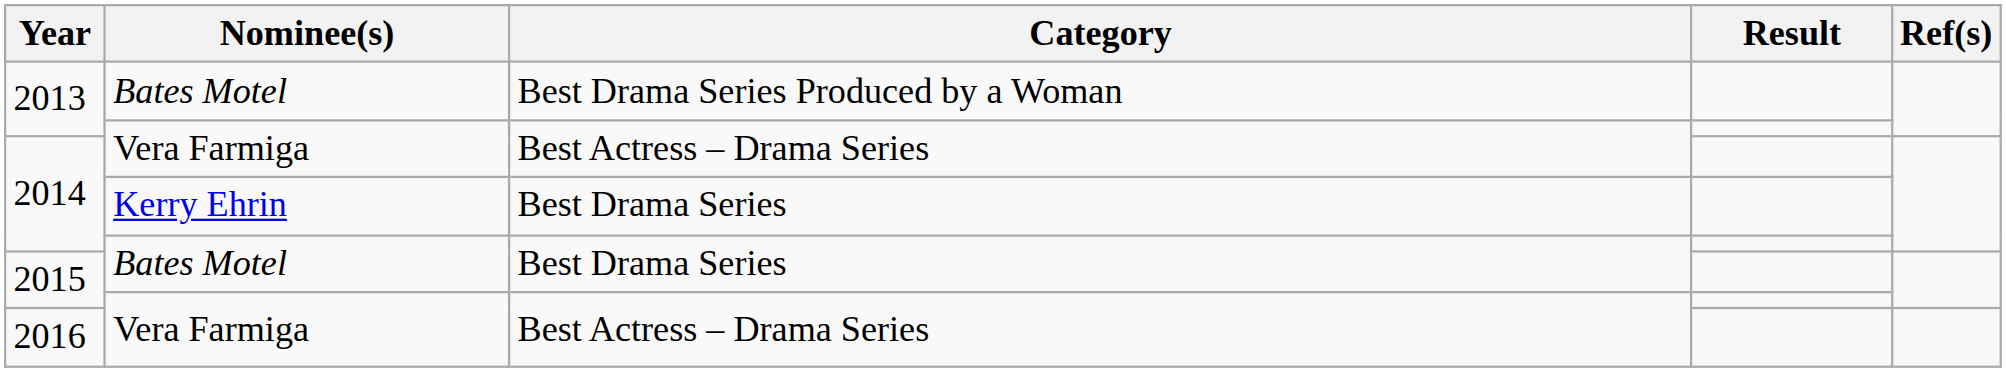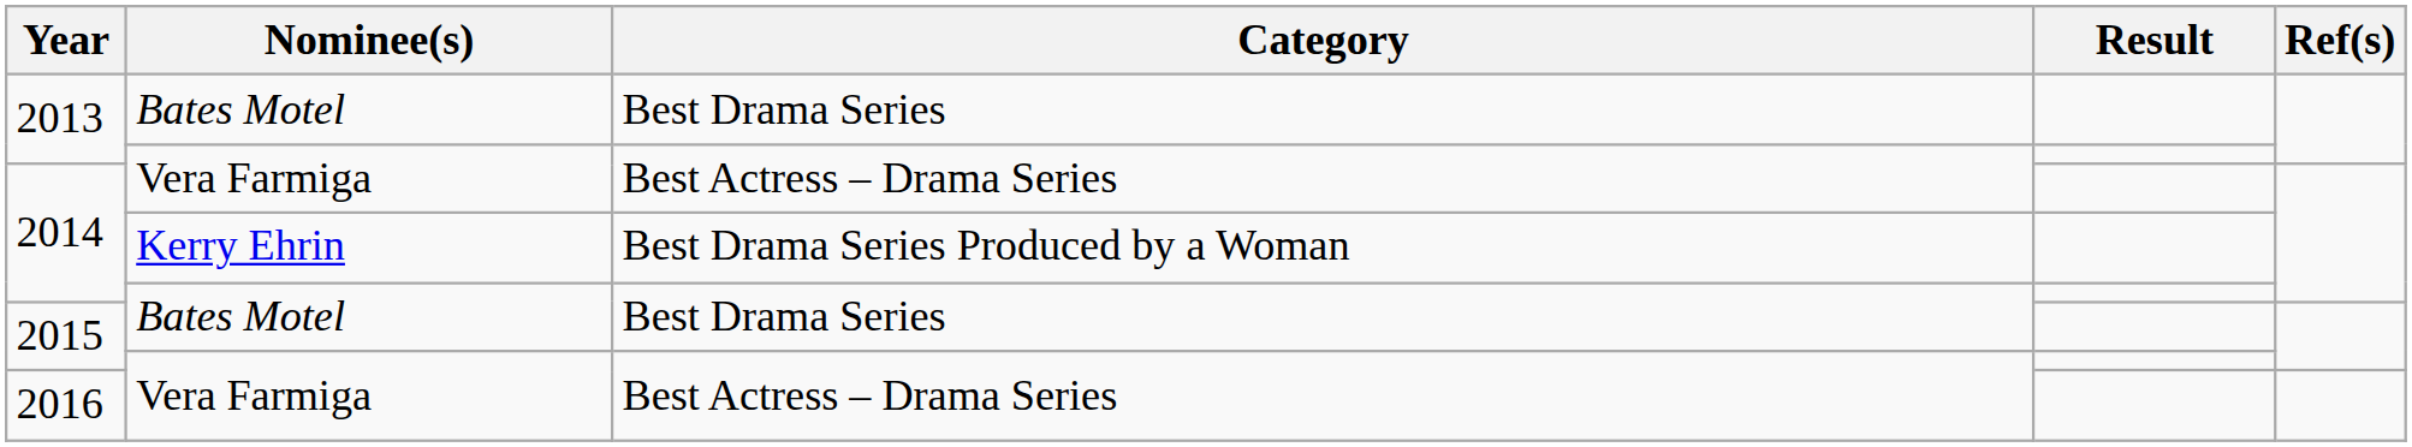2013 / Bates Motel | Category: Best Drama Series Produced by a Woman -> Best Drama Series
2014 / Kerry Ehrin | Category: Best Drama Series -> Best Drama Series Produced by a Woman
